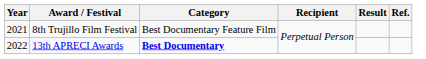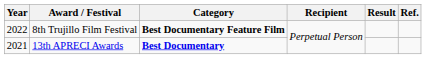8th Trujillo Film Festival | Year: 2021 -> 2022
8th Trujillo Film Festival | Category: normal -> bold
13th APRECI Awards | Year: 2022 -> 2021
